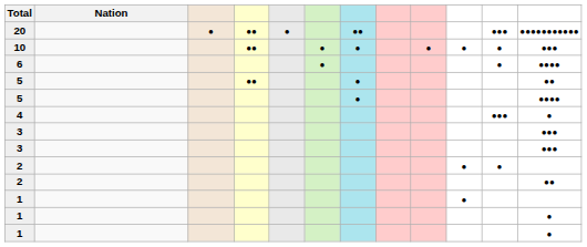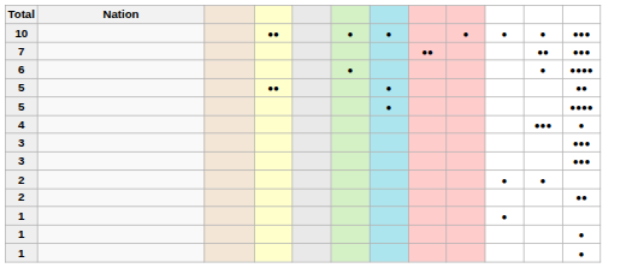- row: 20 | ● | ●● | ● | ●● | ●●● | ●●●●●●●●●●●
+ row: 7 | ●● | ●● | ●●●
